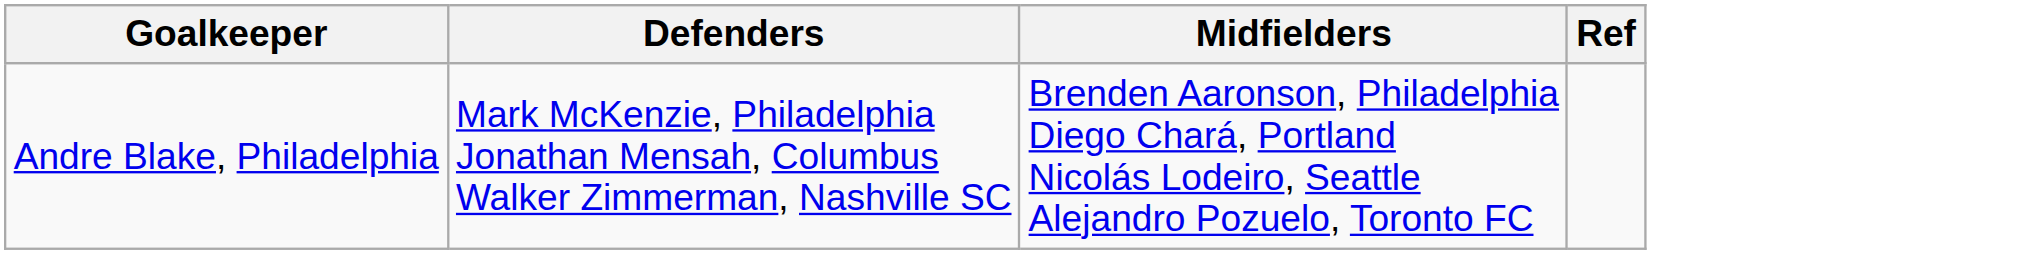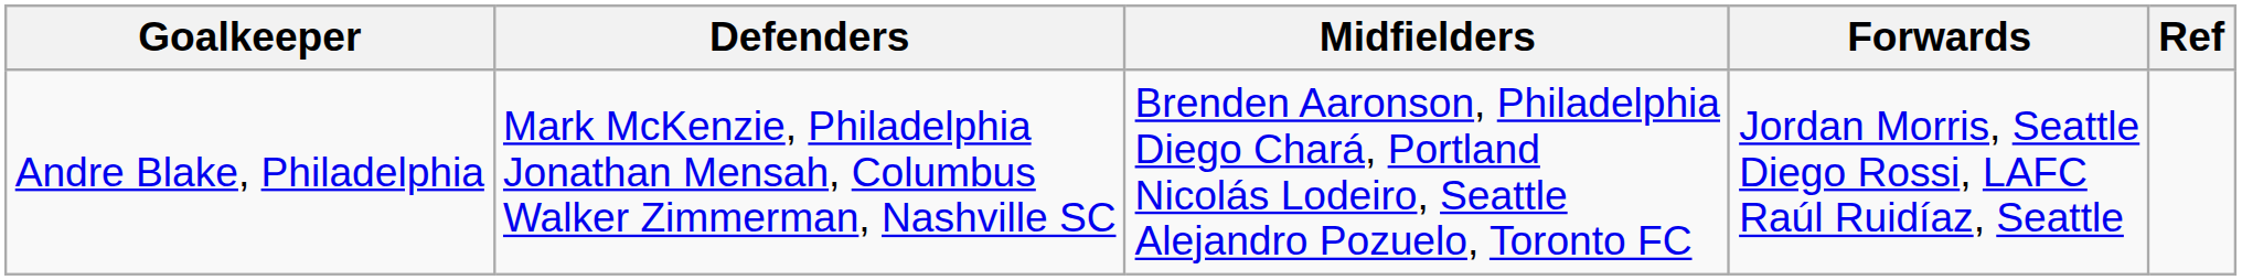+ column: Forwards | Jordan Morris, Seattle Diego Rossi, LAFC Raúl Ruidíaz, Seattle
